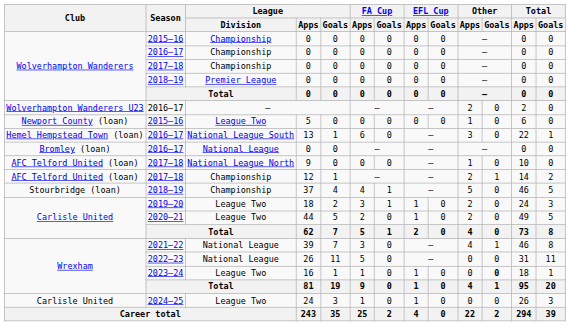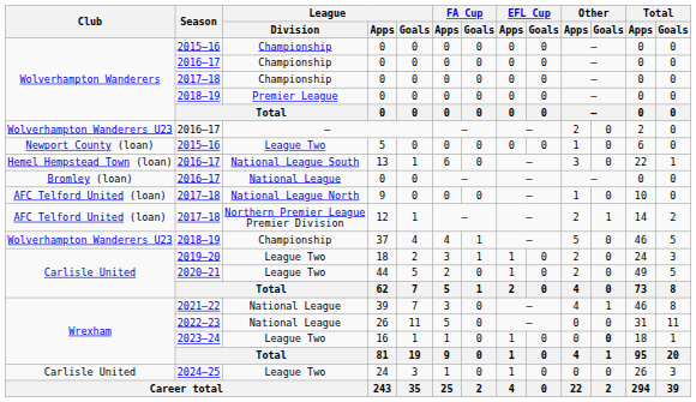12 | League / Division: Championship -> Northern Premier League Premier Division
37 | Club: Stourbridge (loan) -> Wolverhampton Wanderers U23
